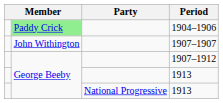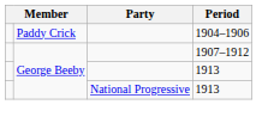1904–1906 | column 2: lightgreen background -> no background
- row: John Withington | 1907–1907
